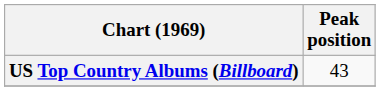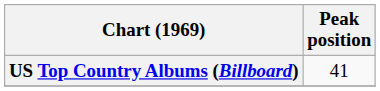US Top Country Albums (Billboard) | Peak position: 43 -> 41
